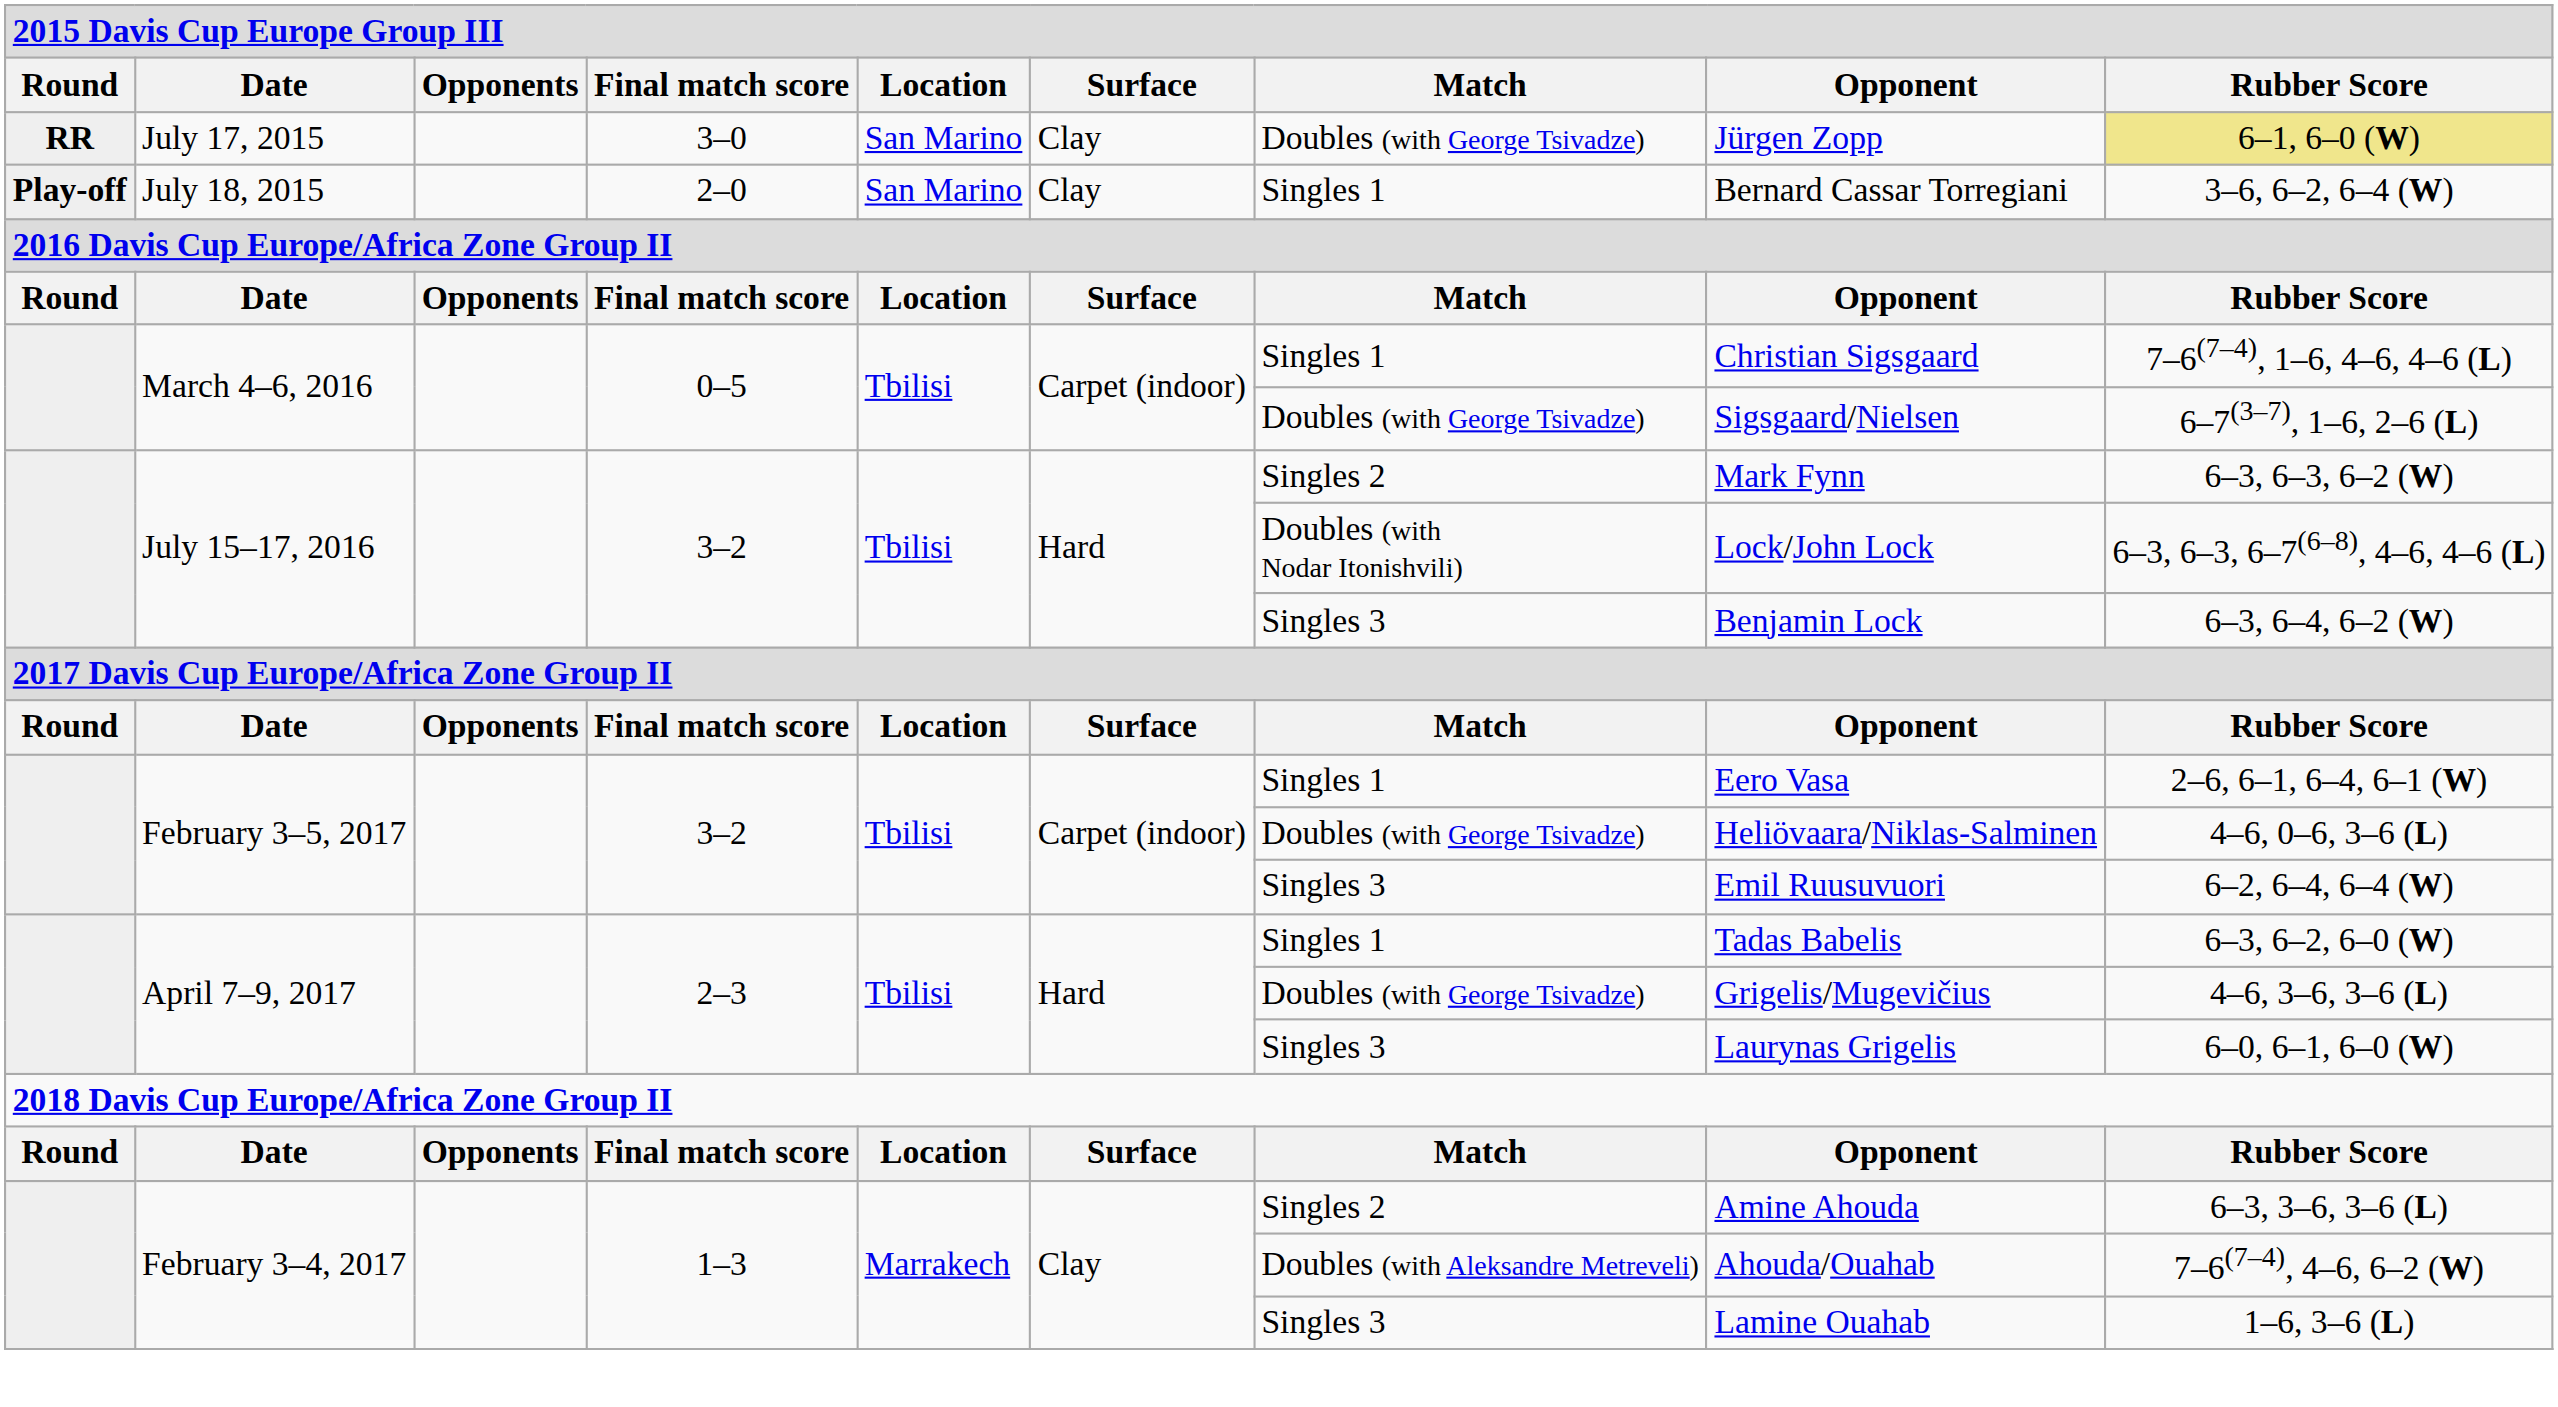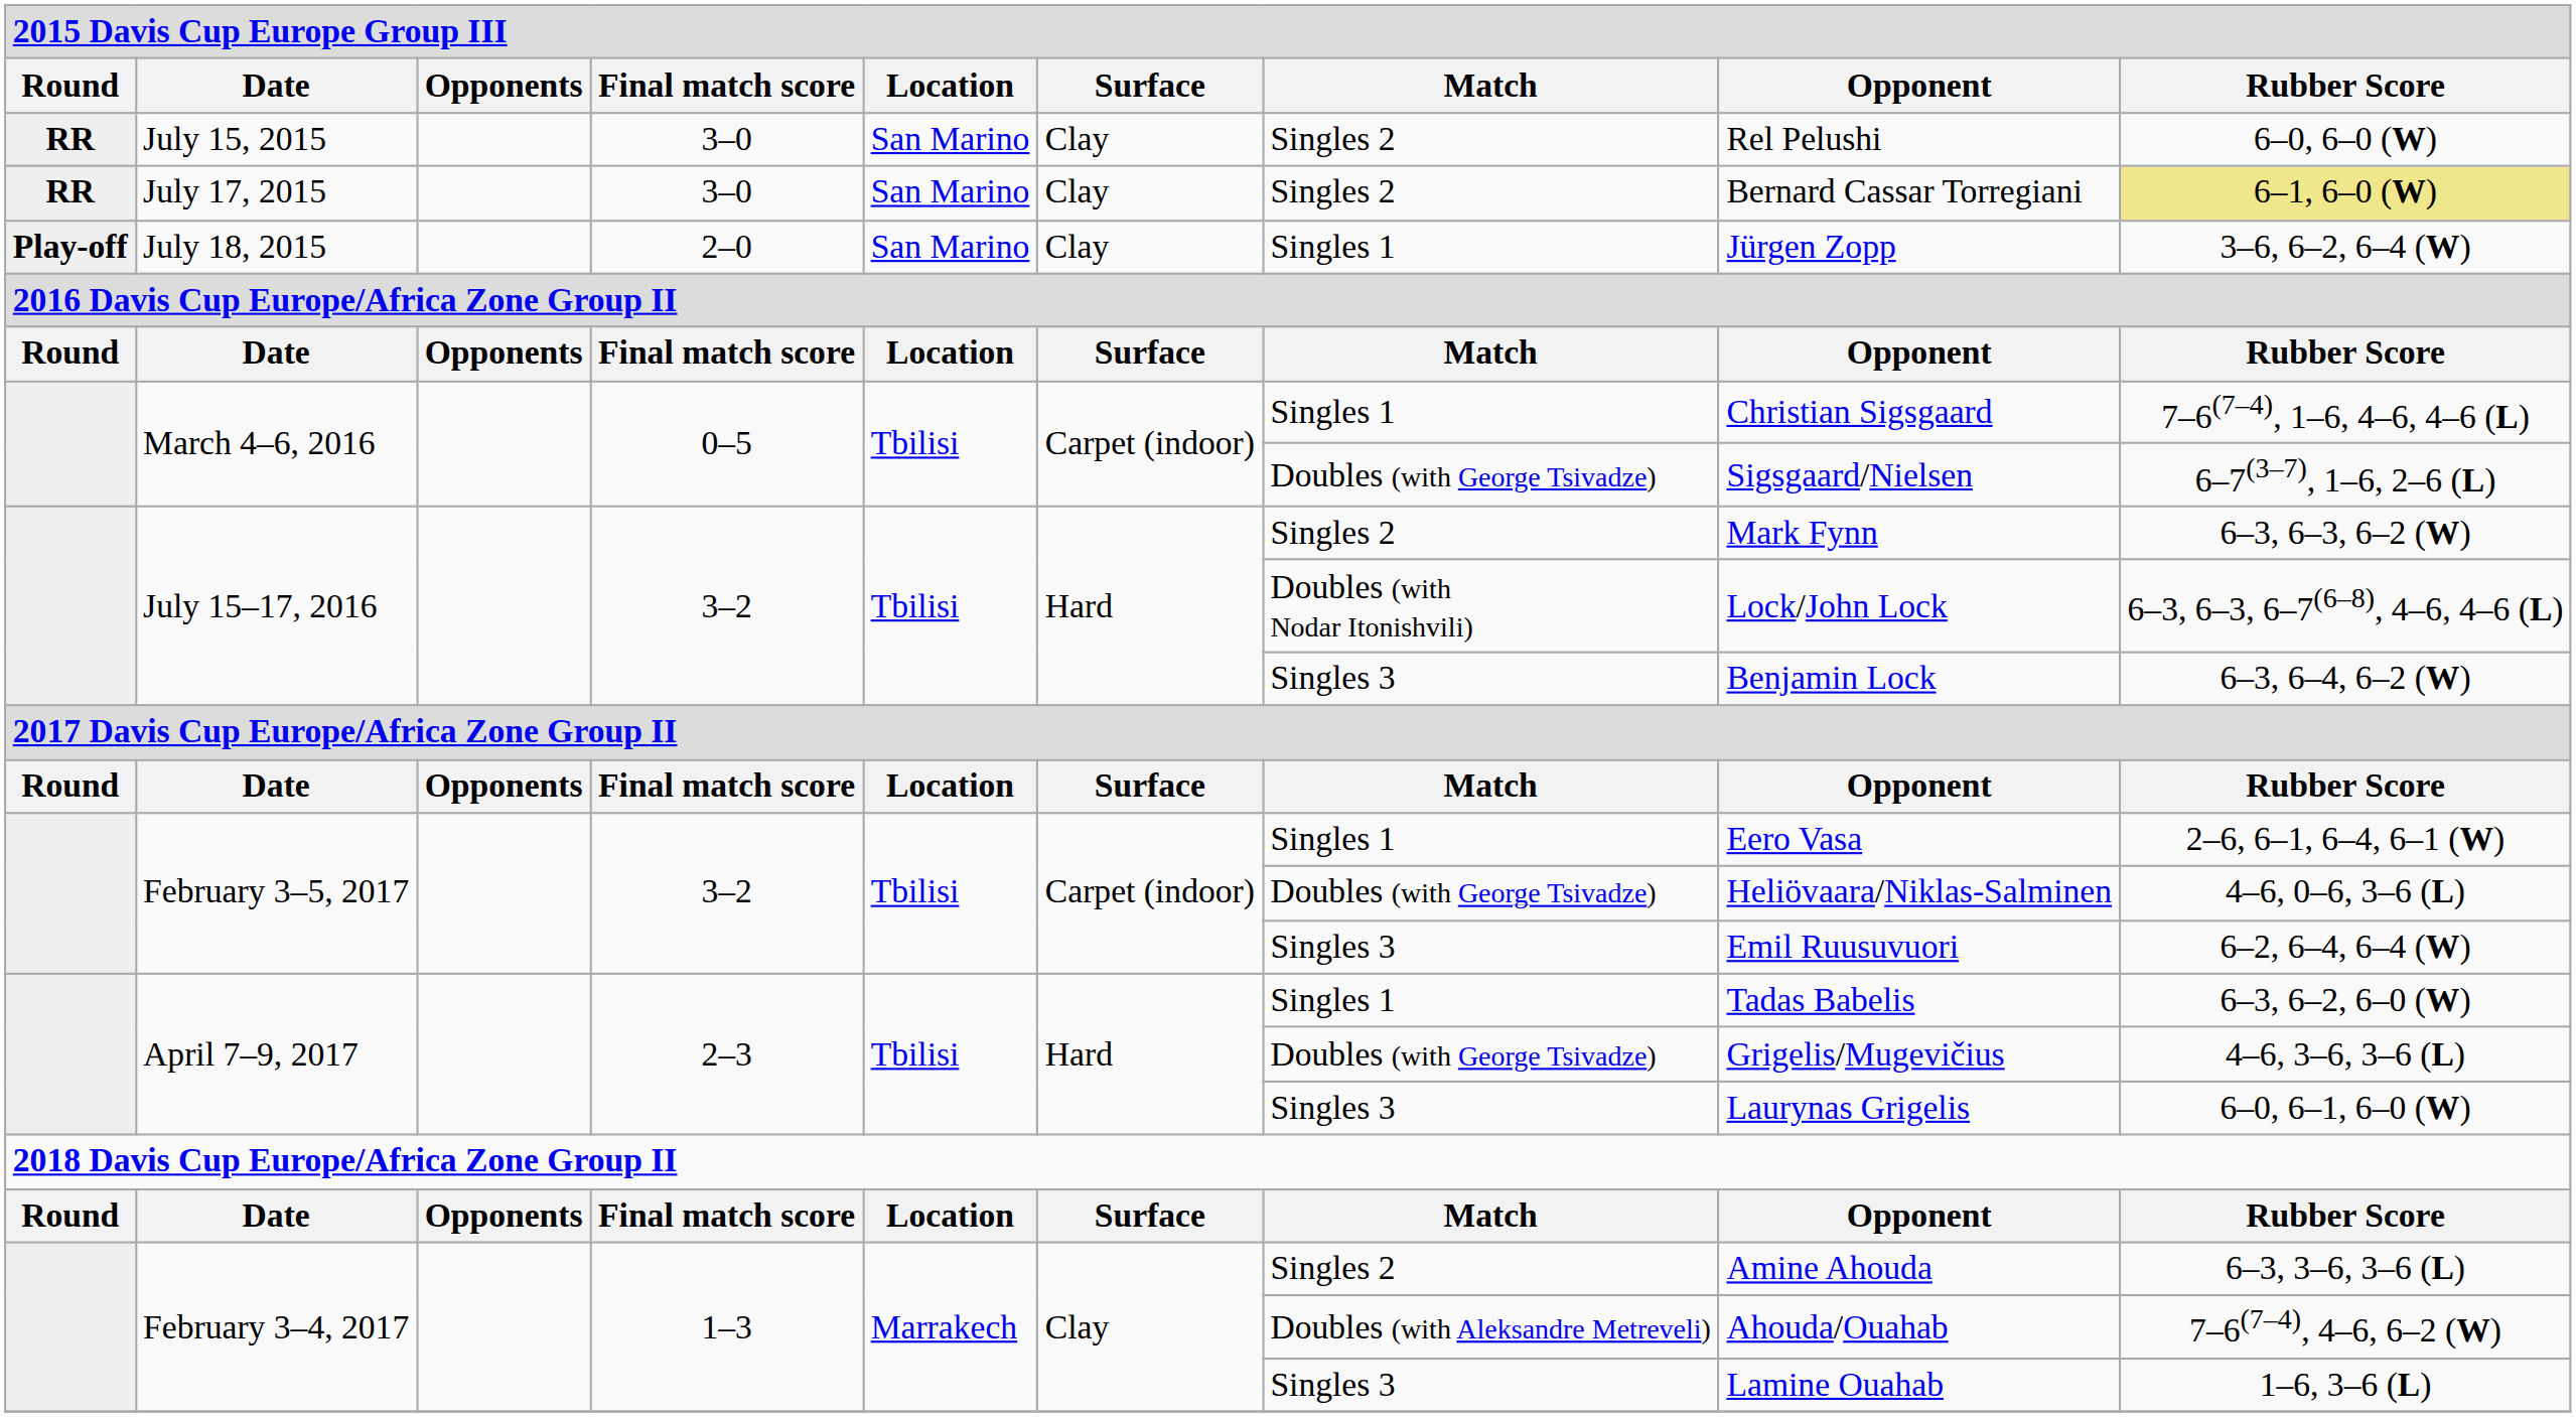+ row: RR | July 15, 2015 | 3–0 | San Marino | Clay | Singles 2 | Rel Pelushi | 6–0, 6–0 (W)
July 17, 2015 | Match: Doubles (with George Tsivadze) -> Singles 2
July 17, 2015 | Opponent: Jürgen Zopp -> Bernard Cassar Torregiani
July 18, 2015 | Opponent: Bernard Cassar Torregiani -> Jürgen Zopp
